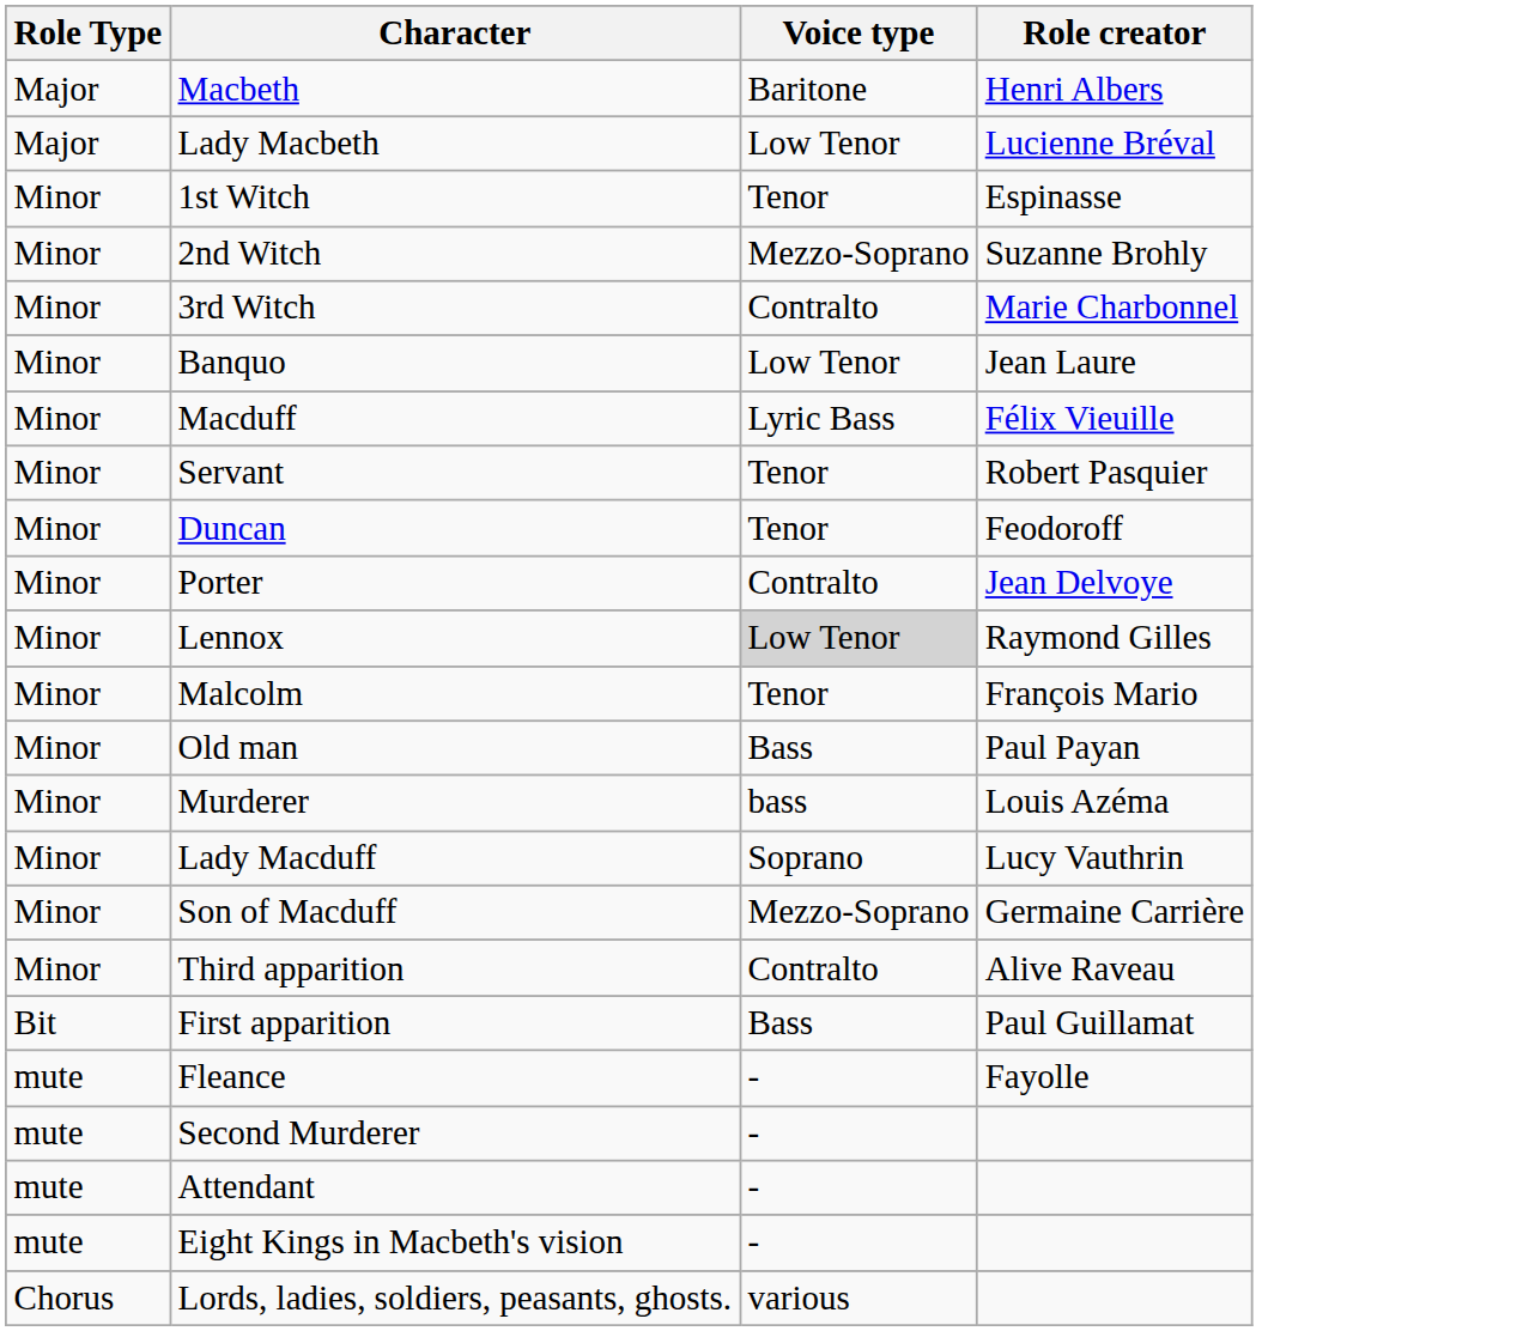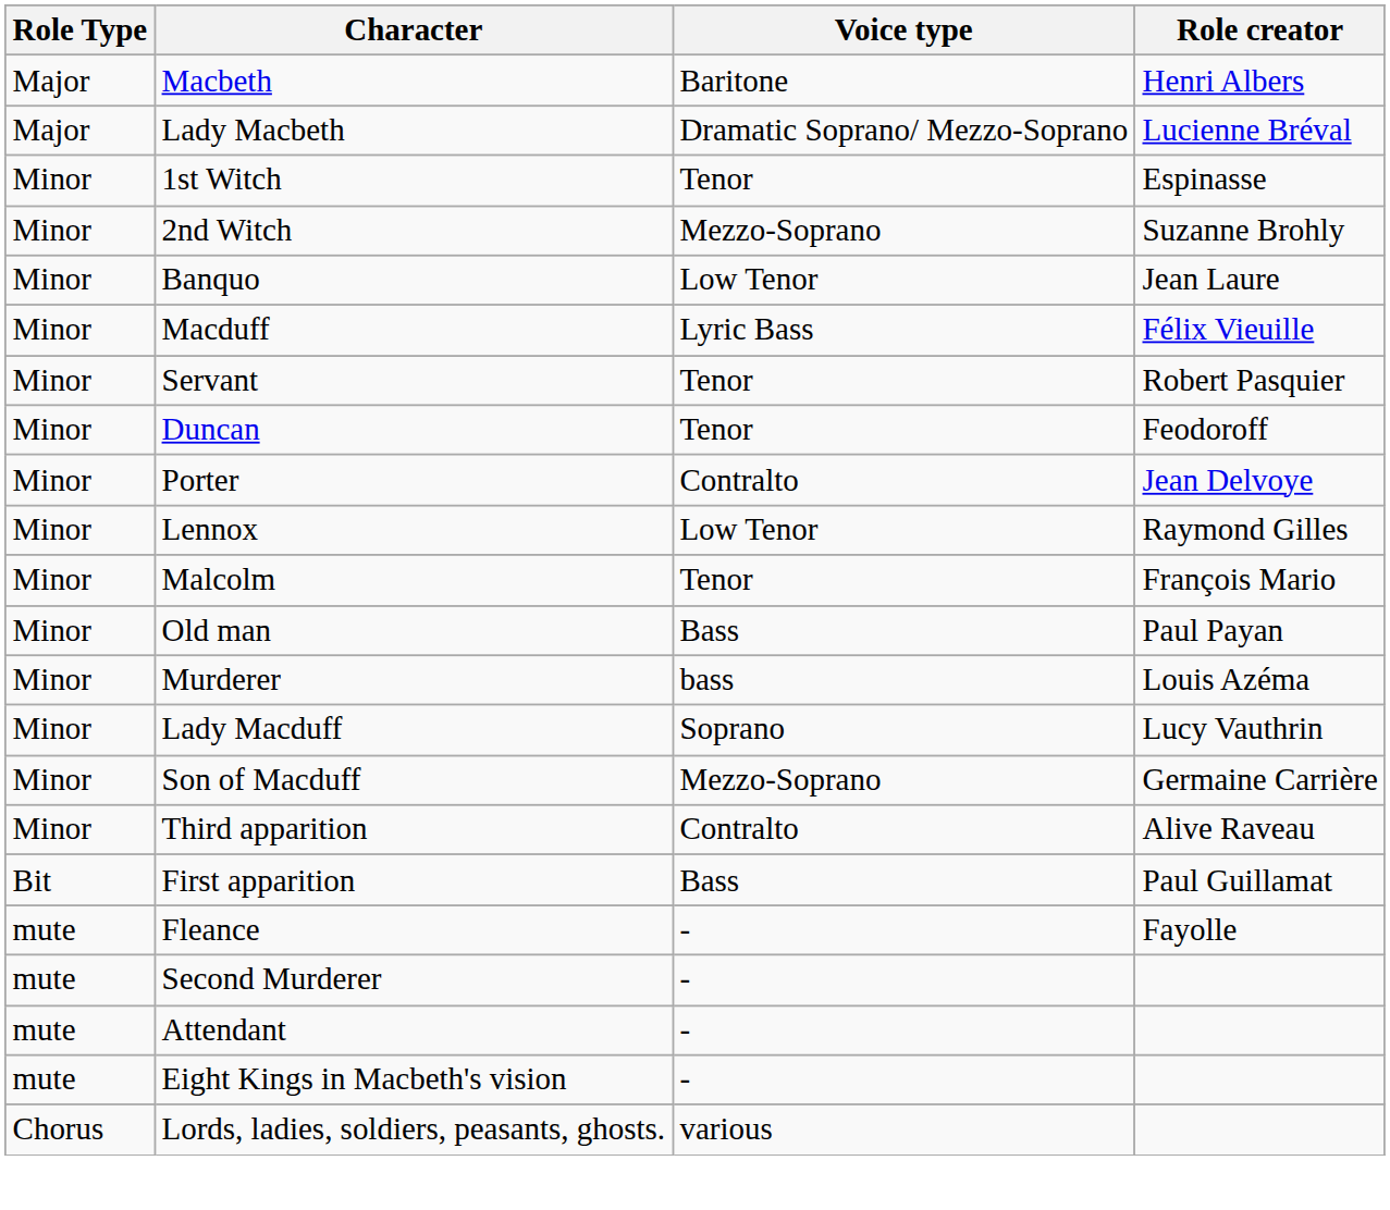Lady Macbeth | Voice type: Low Tenor -> Dramatic Soprano/ Mezzo-Soprano
- row: Minor | 3rd Witch | Contralto | Marie Charbonnel
Lennox | Voice type: lightgrey background -> no background
